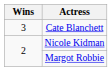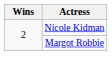- row: 3 | Cate Blanchett
